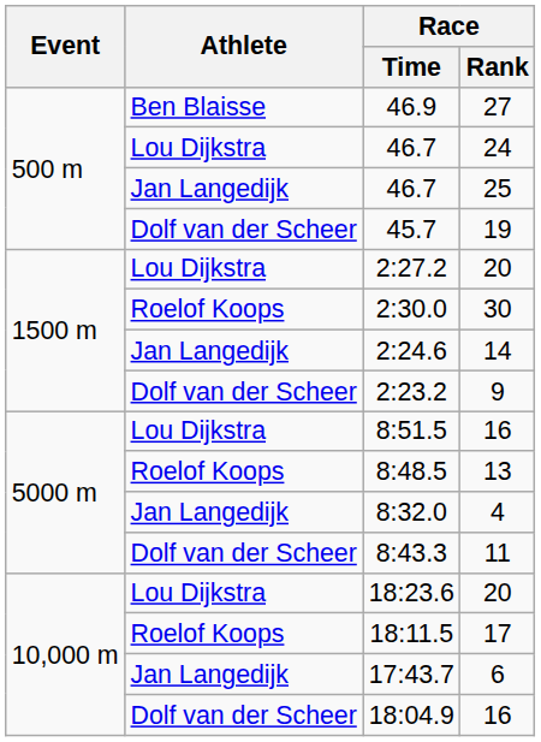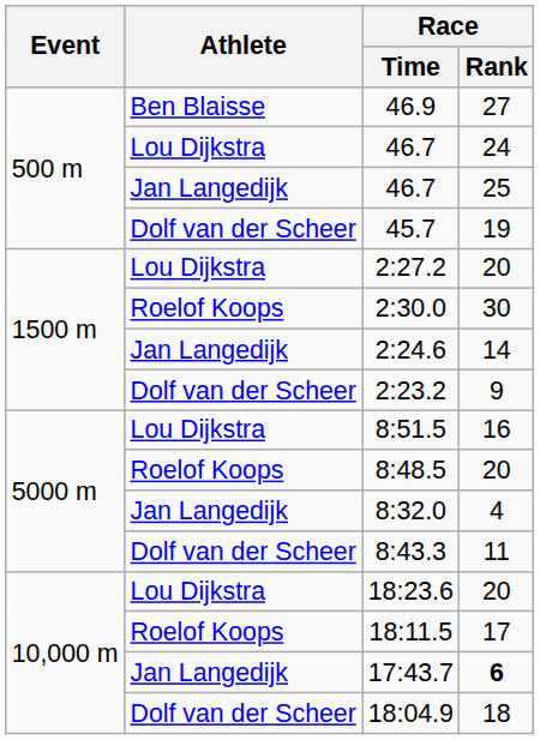8:48.5 | Race / Rank: 13 -> 20
17:43.7 | Race / Rank: normal -> bold
18:04.9 | Race / Rank: 16 -> 18
